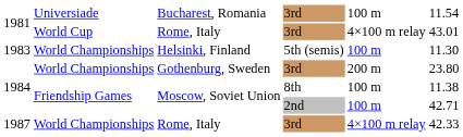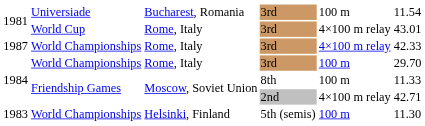rows swapped: 1983 <-> 1987
1984 / 3rd | column 3: Gothenburg, Sweden -> Rome, Italy
1984 / 3rd | column 5: 200 m -> 100 m
1984 / 3rd | column 6: 23.80 -> 29.70
1984 / 8th | column 6: 11.38 -> 11.33
1984 / 2nd | column 5: 100 m -> 4×100 m relay
